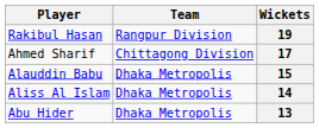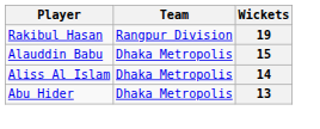- row: Ahmed Sharif | Chittagong Division | 17
